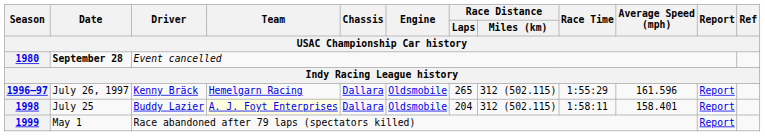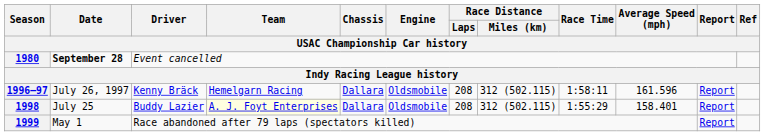1996–97 | Race Distance / Laps: 265 -> 208
1996–97 | Race Time: 1:55:29 -> 1:58:11
1998 | Race Distance / Laps: 204 -> 208
1998 | Race Time: 1:58:11 -> 1:55:29
